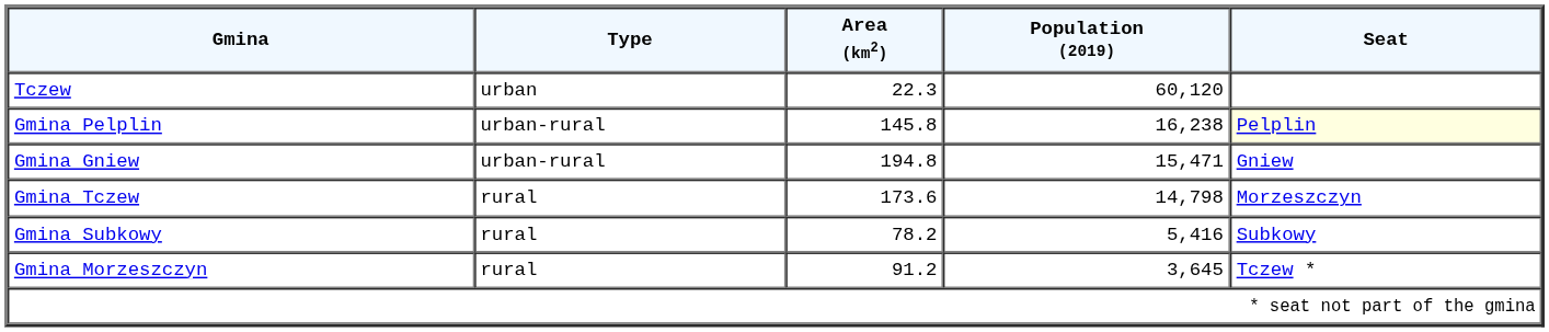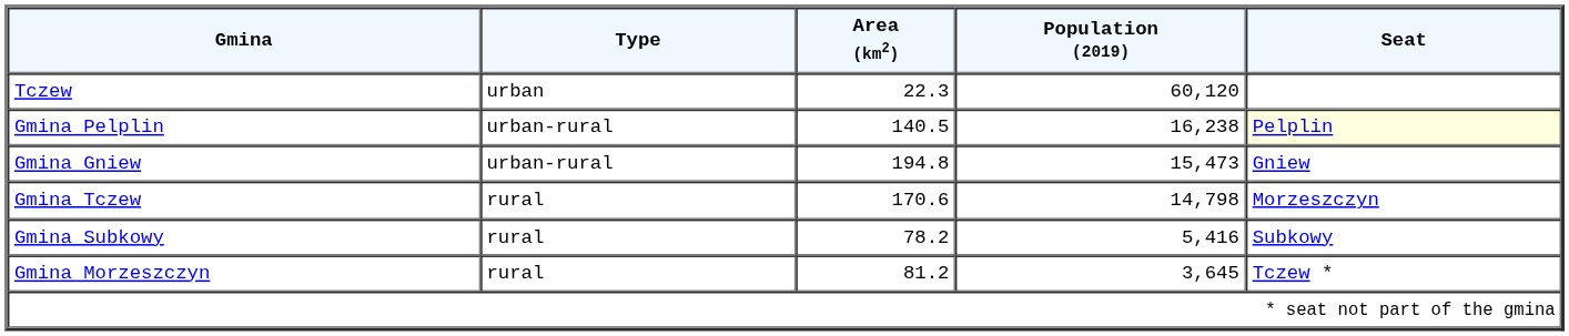Gmina Pelplin | Area (km2): 145.8 -> 140.5
Gmina Gniew | Population (2019): 15,471 -> 15,473
Gmina Tczew | Area (km2): 173.6 -> 170.6
Gmina Morzeszczyn | Area (km2): 91.2 -> 81.2
